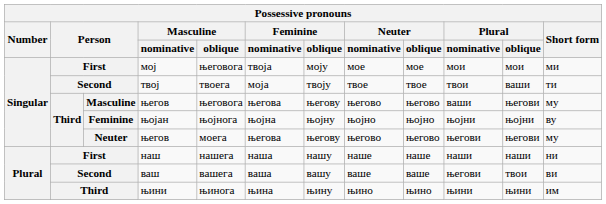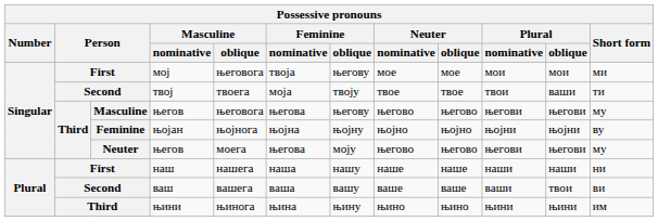мој | Feminine / oblique: моју -> његову
Masculine / његов | Plural / nominative: ваши -> његови
Neuter / његов | Feminine / oblique: његову -> моју
ваш | Plural / nominative: његови -> ваши
